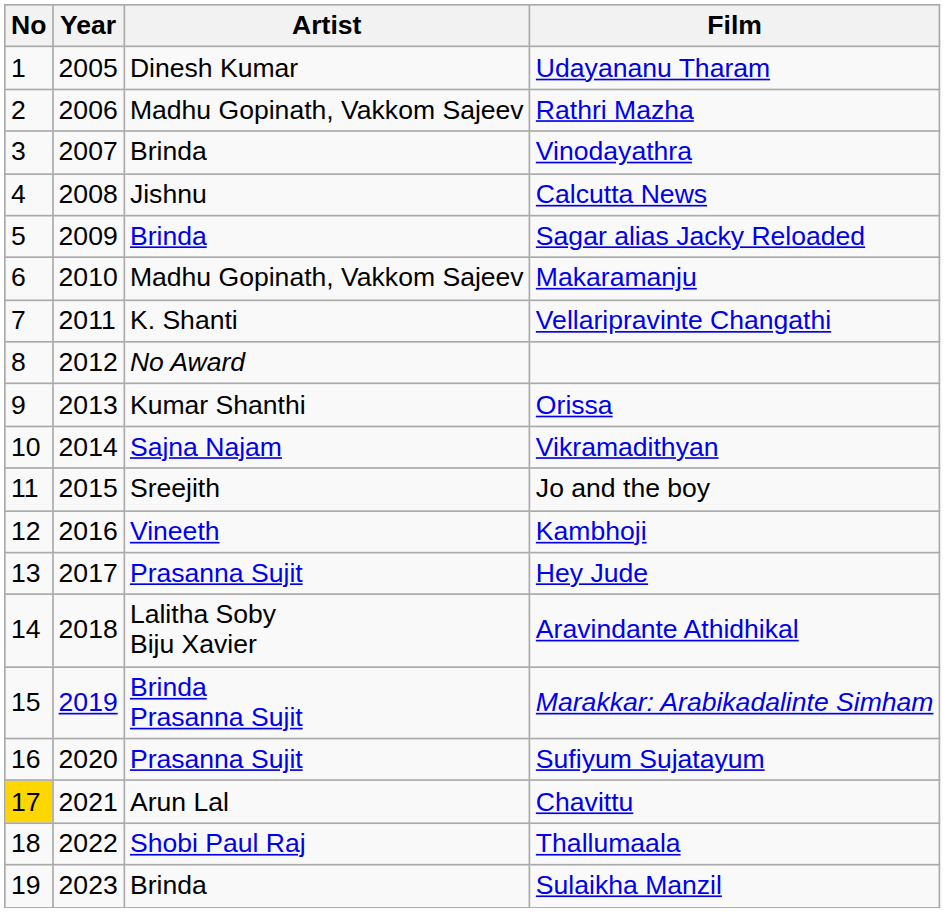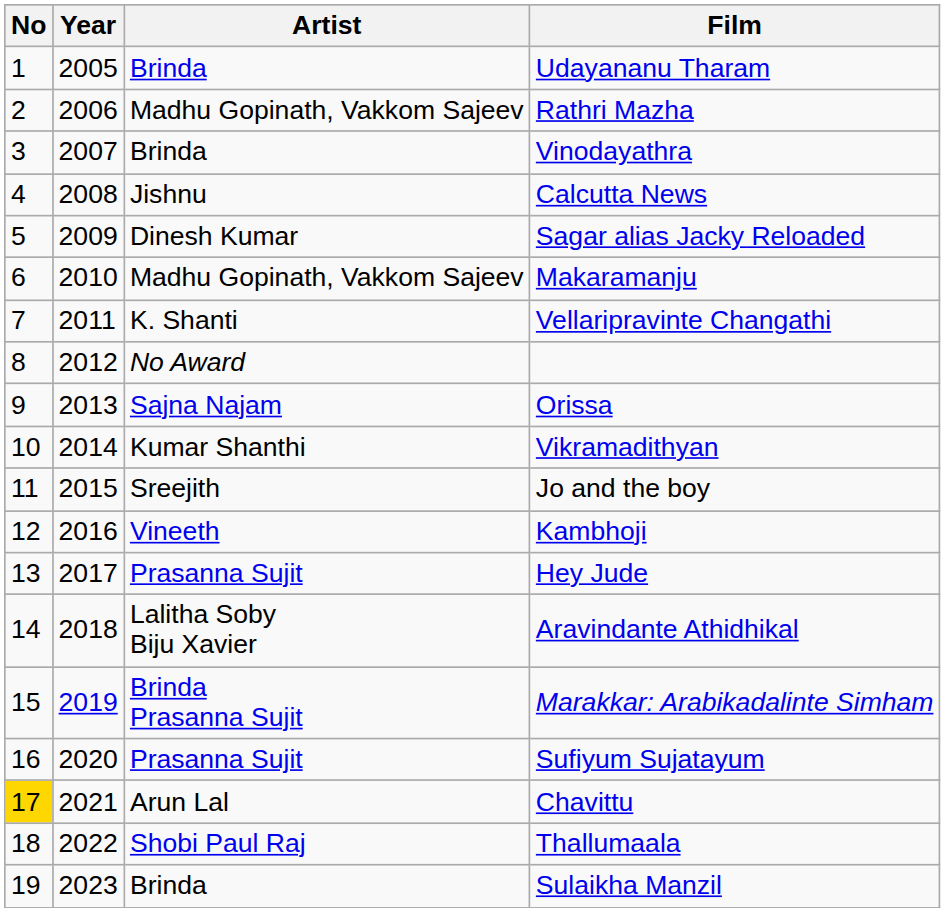Udayananu Tharam | Artist: Dinesh Kumar -> Brinda
Sagar alias Jacky Reloaded | Artist: Brinda -> Dinesh Kumar
Orissa | Artist: Kumar Shanthi -> Sajna Najam
Vikramadithyan | Artist: Sajna Najam -> Kumar Shanthi
